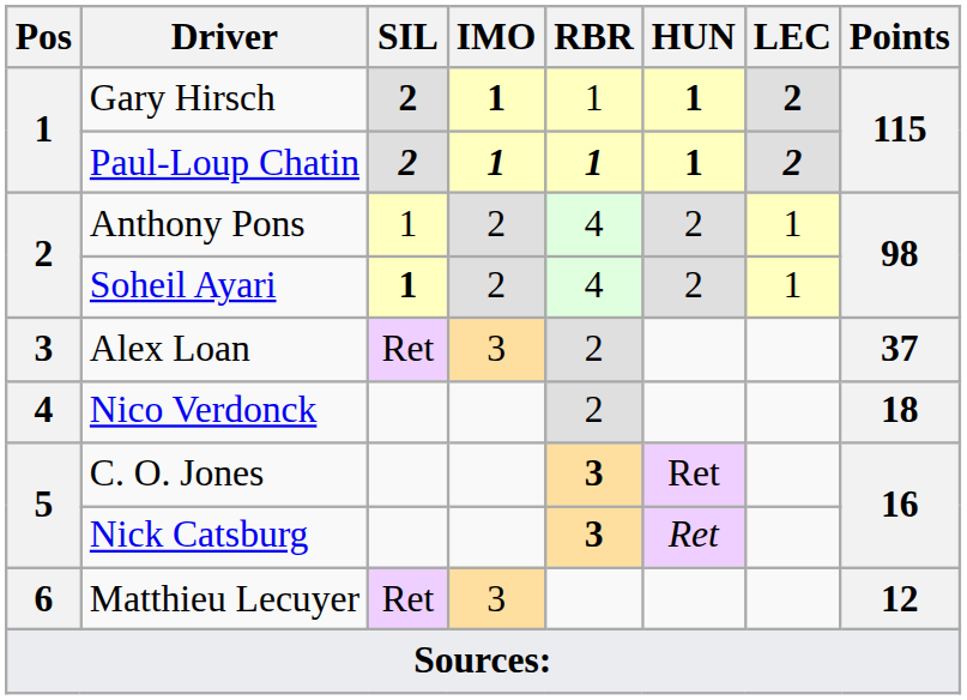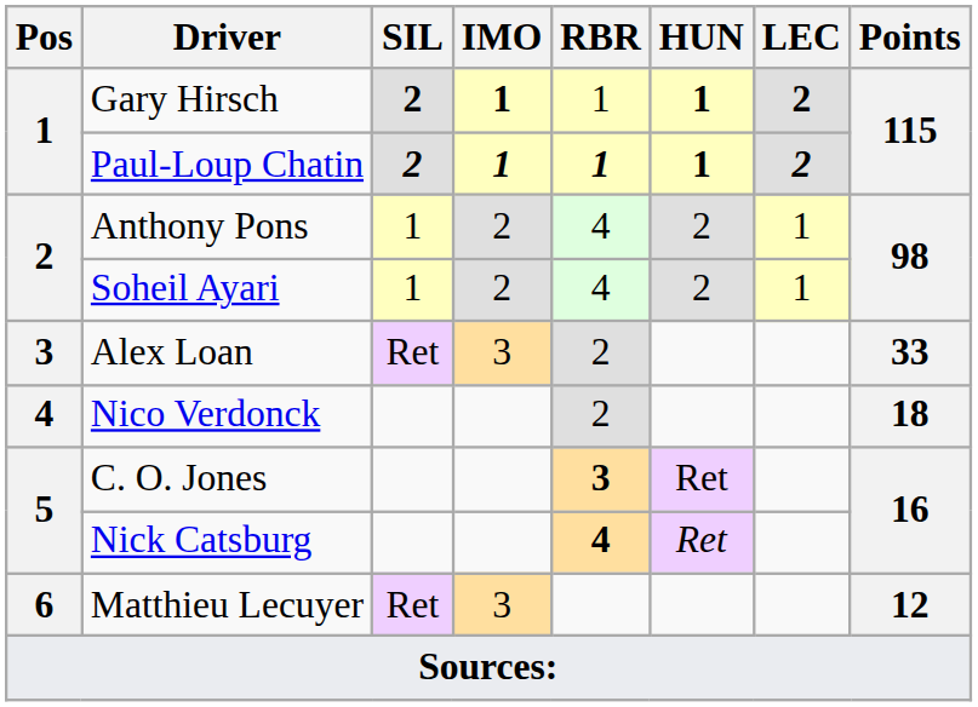Soheil Ayari | SIL: bold -> normal
Alex Loan | Points: 37 -> 33
Nick Catsburg | RBR: 3 -> 4
